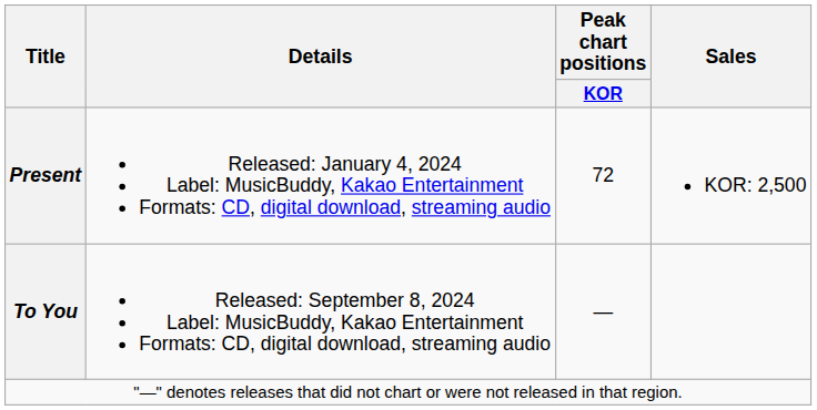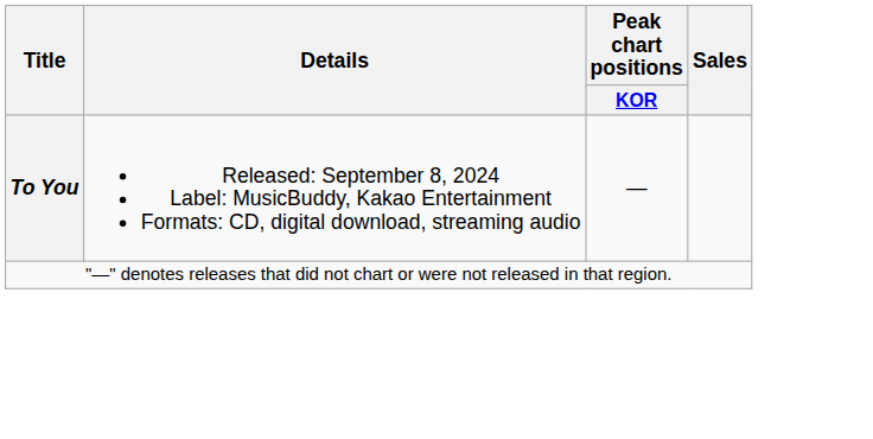- row: Present | Released: January 4, 2024 Label: MusicBuddy, Kakao Entertainment Formats: CD, digital download, streaming audio | 72 | KOR: 2,500
